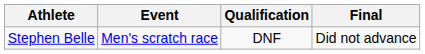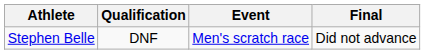columns swapped: Event <-> Qualification
